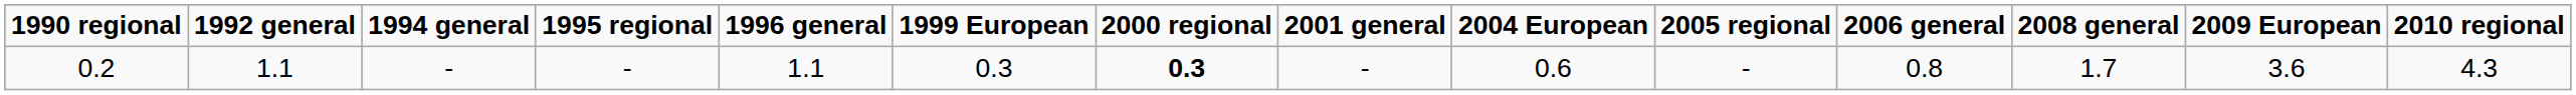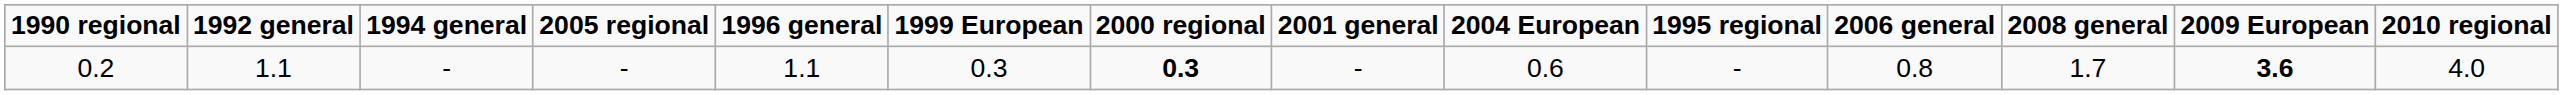columns swapped: 1995 regional <-> 2005 regional
0.2 | 2009 European: normal -> bold
0.2 | 2010 regional: 4.3 -> 4.0
